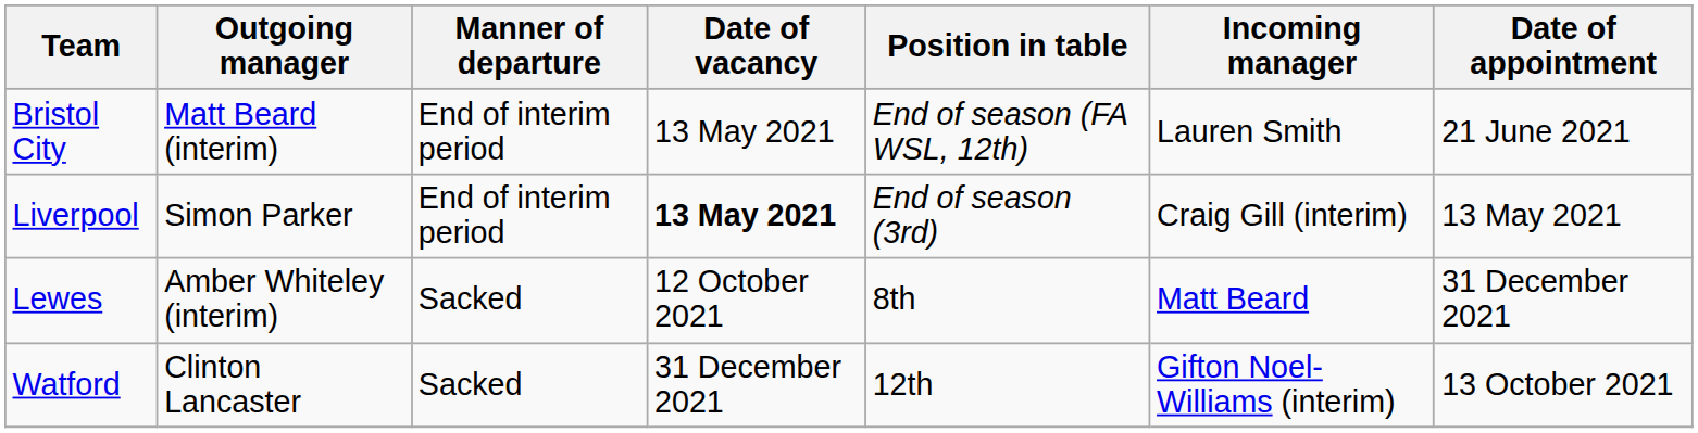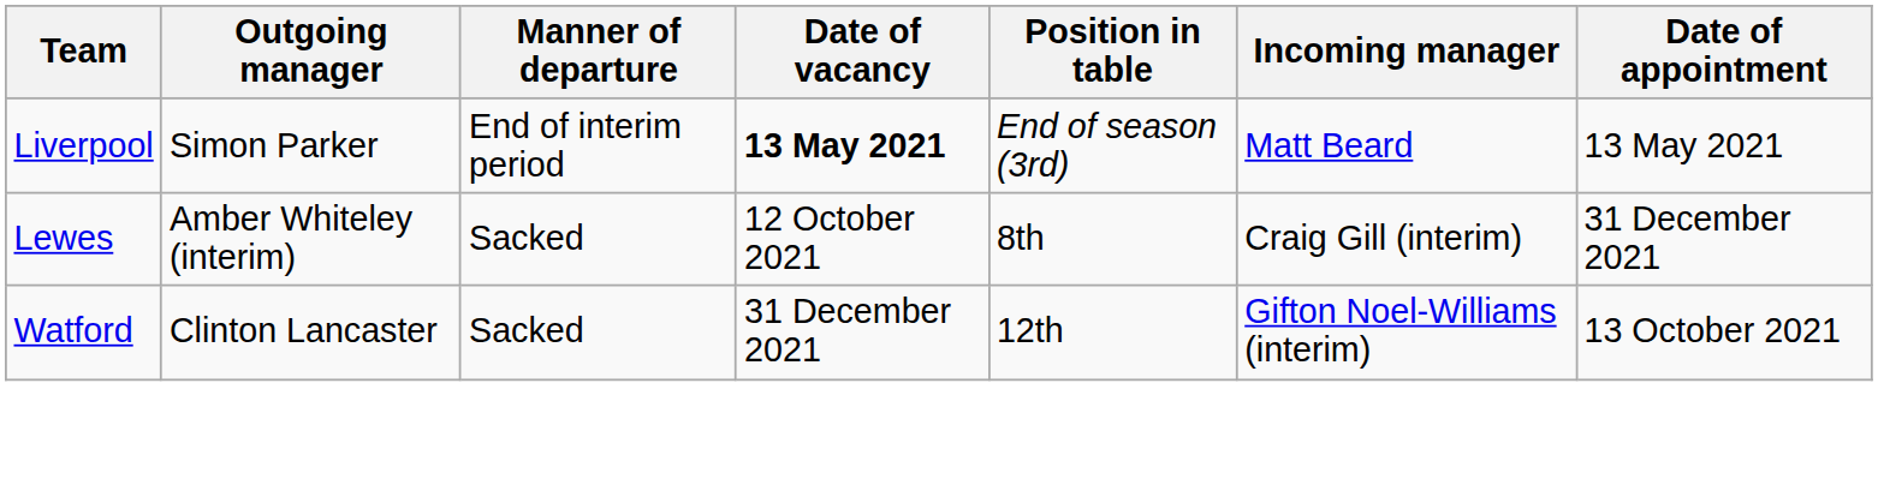- row: Bristol City | Matt Beard (interim) | End of interim period | 13 May 2021 | End of season (FA WSL, 12th) | Lauren Smith | 21 June 2021
Liverpool | Incoming manager: Craig Gill (interim) -> Matt Beard
Lewes | Incoming manager: Matt Beard -> Craig Gill (interim)
